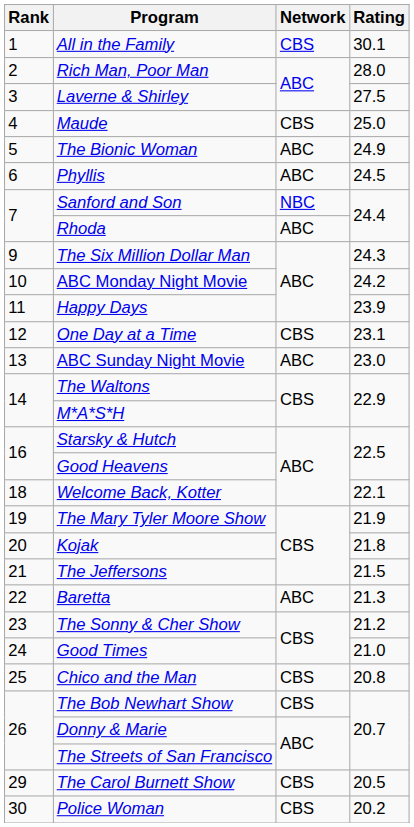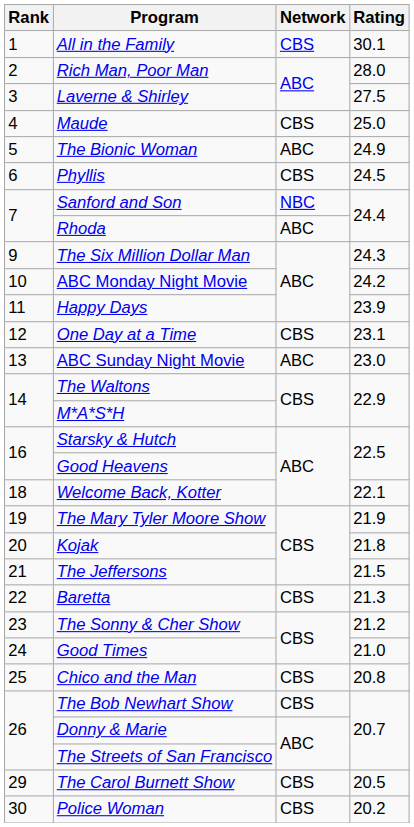Phyllis | Network: ABC -> CBS
Baretta | Network: ABC -> CBS
